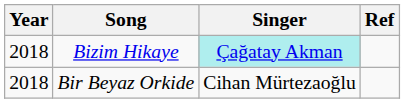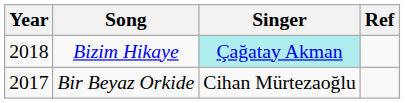Bir Beyaz Orkide | Year: 2018 -> 2017
